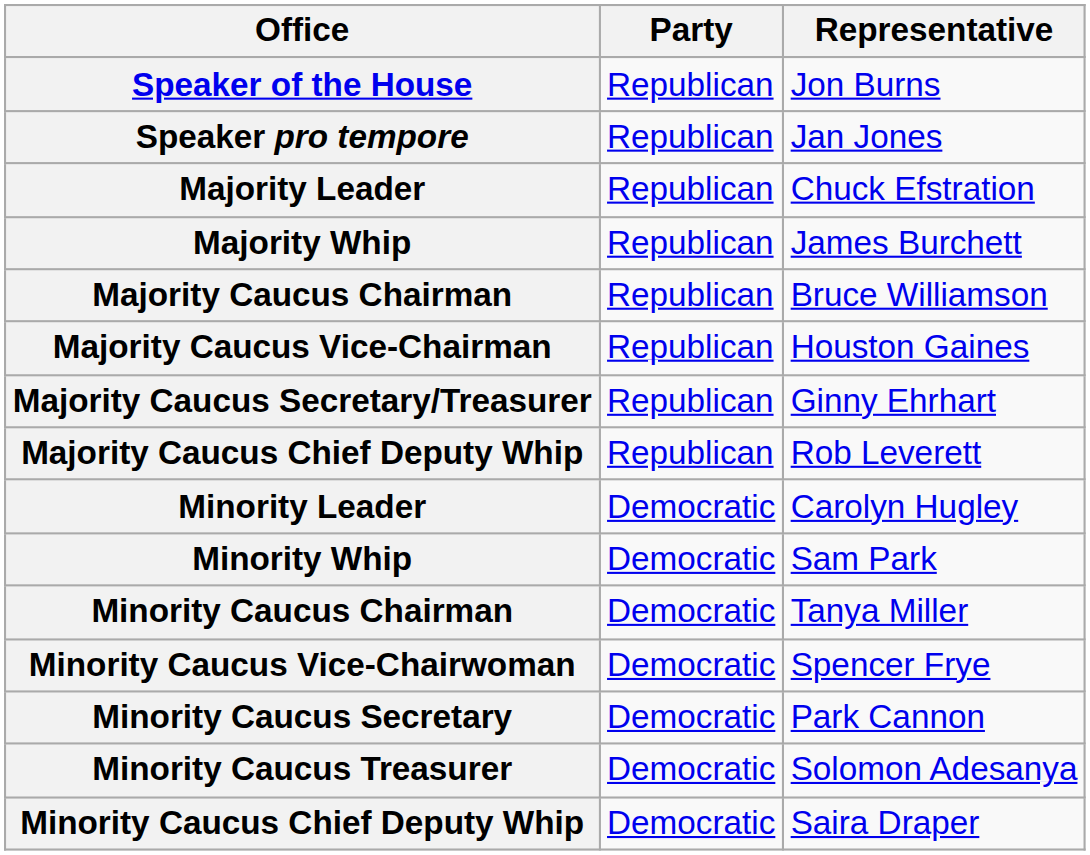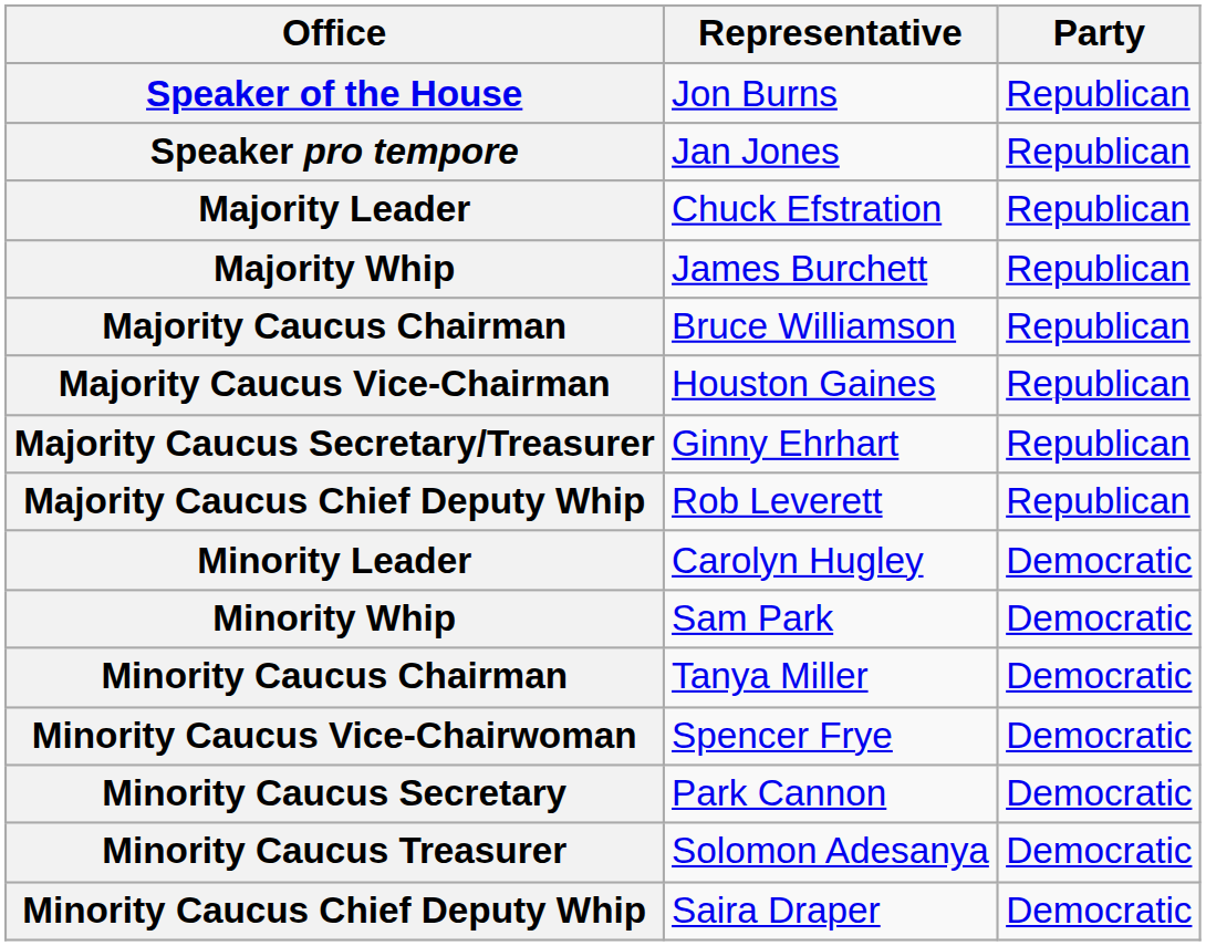columns swapped: Representative <-> Party
